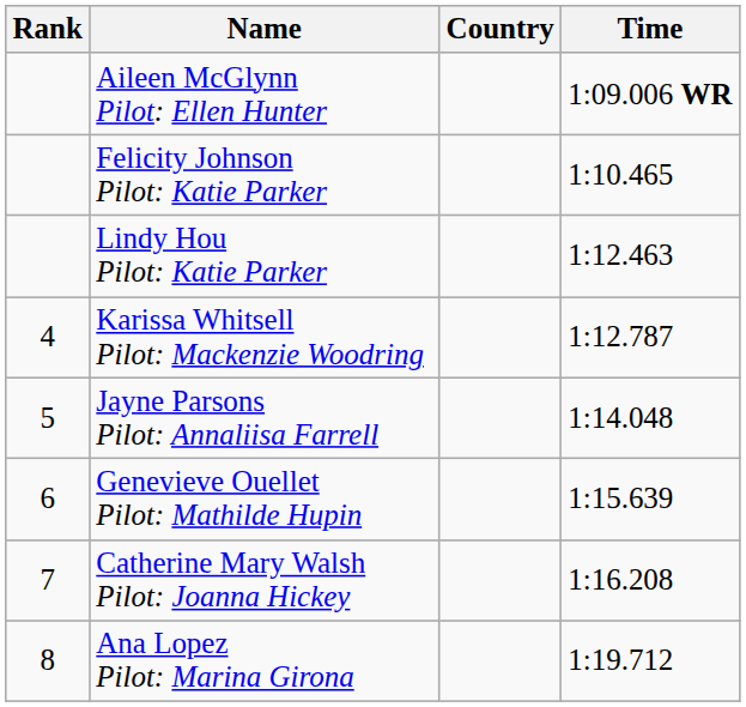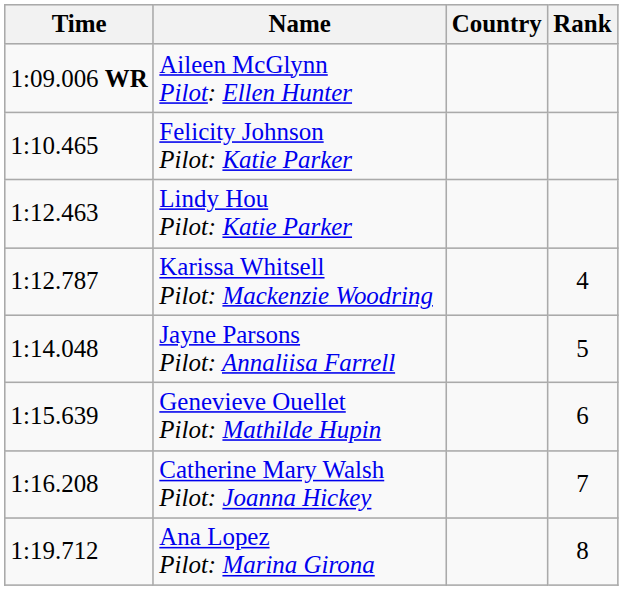columns swapped: Rank <-> Time
